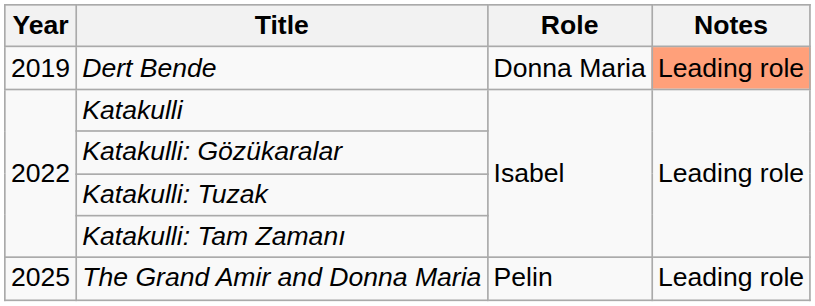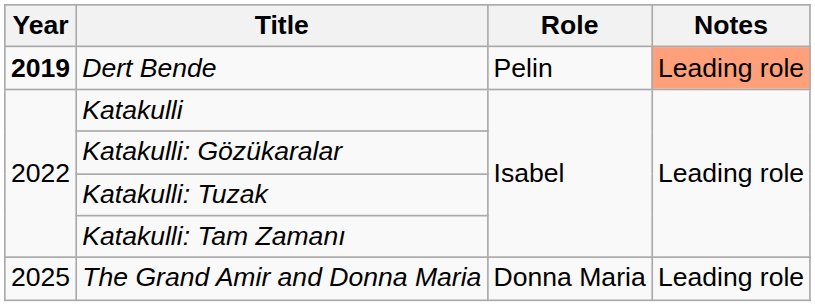Dert Bende | Year: normal -> bold
Dert Bende | Role: Donna Maria -> Pelin
The Grand Amir and Donna Maria | Role: Pelin -> Donna Maria
